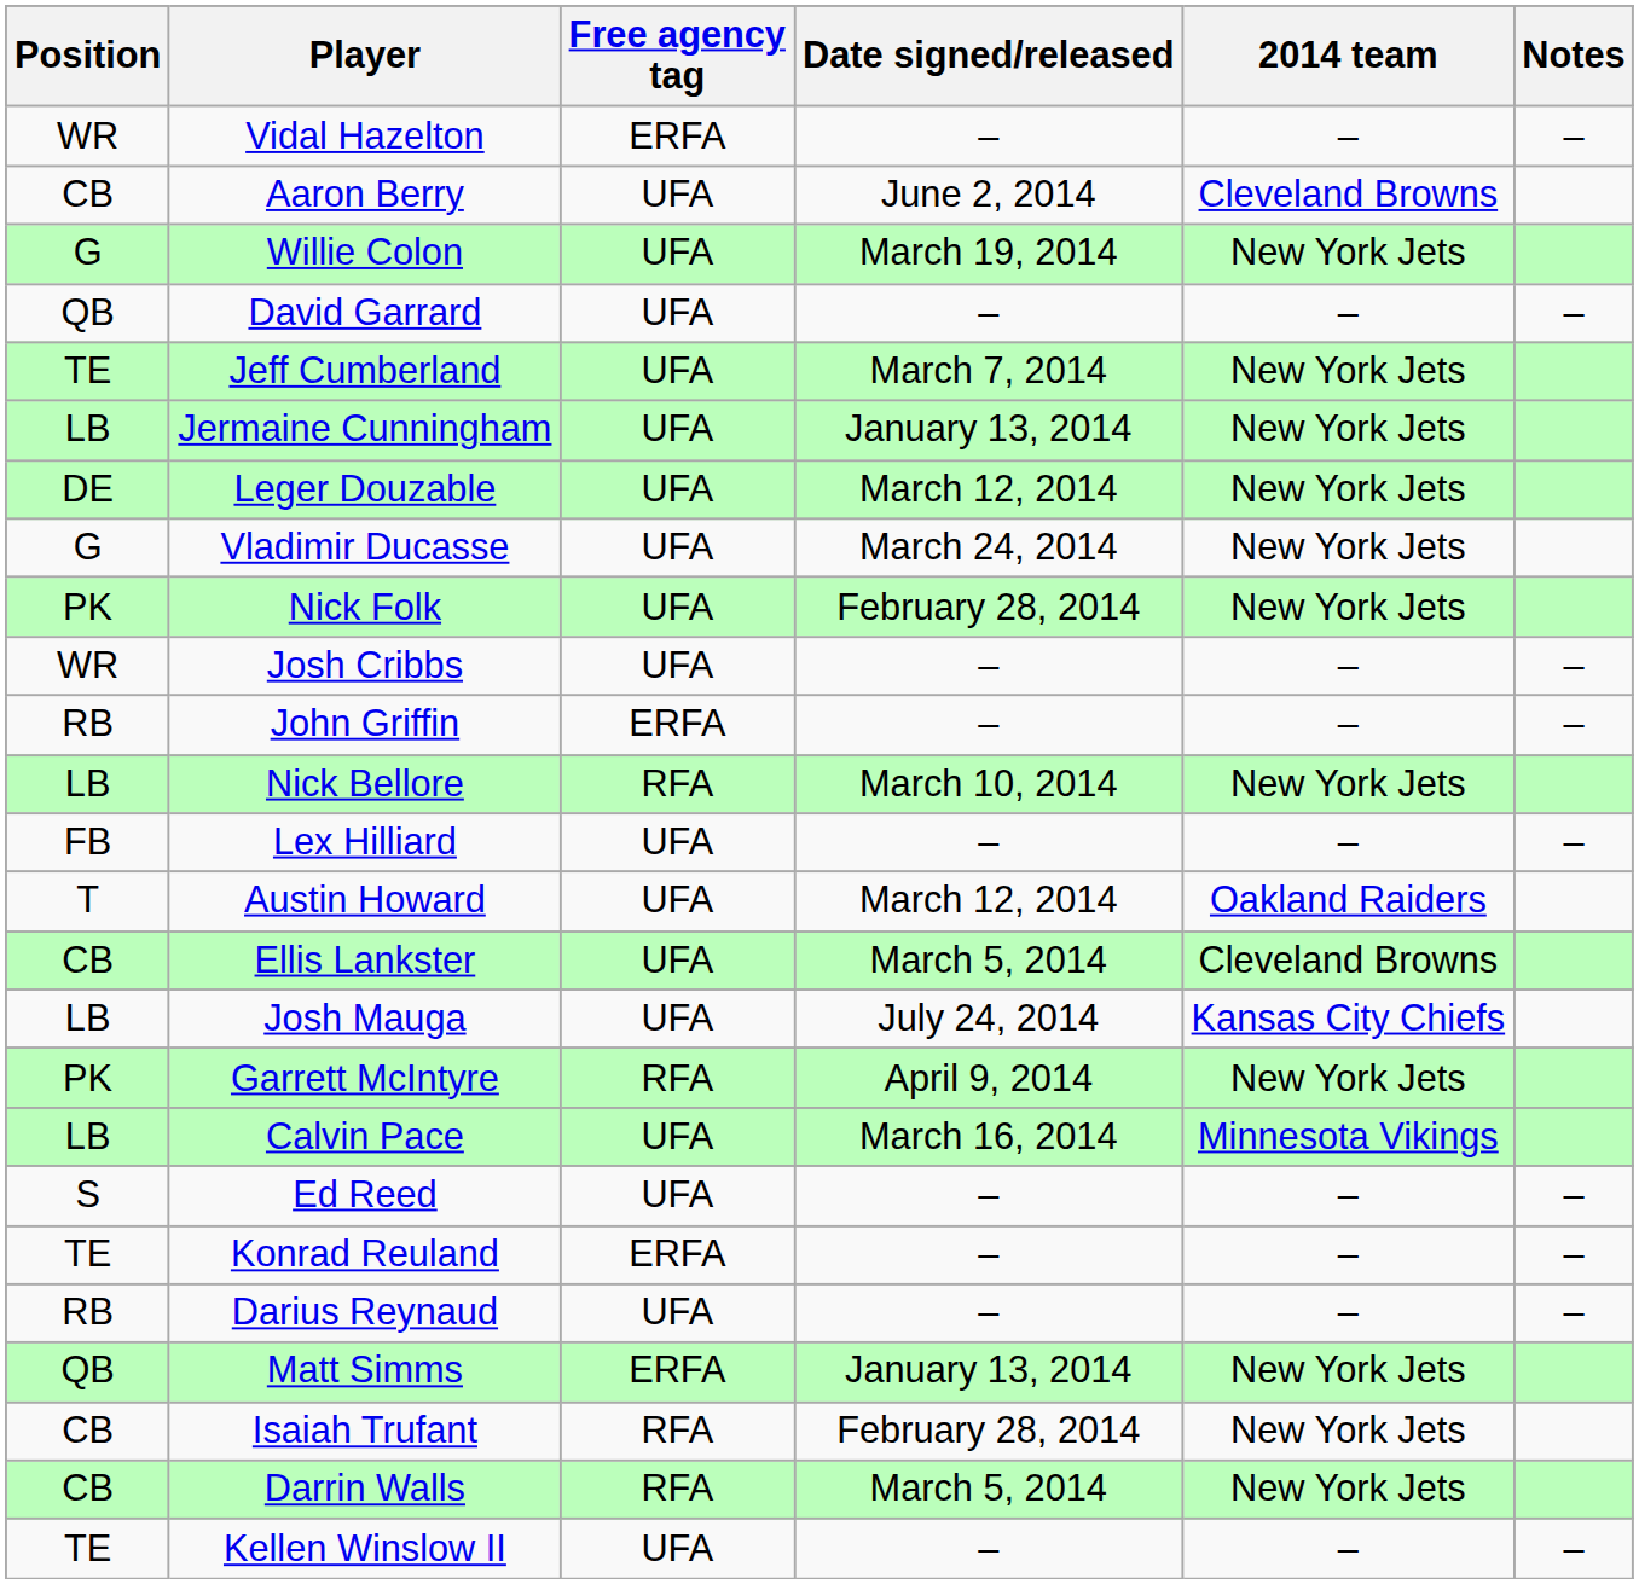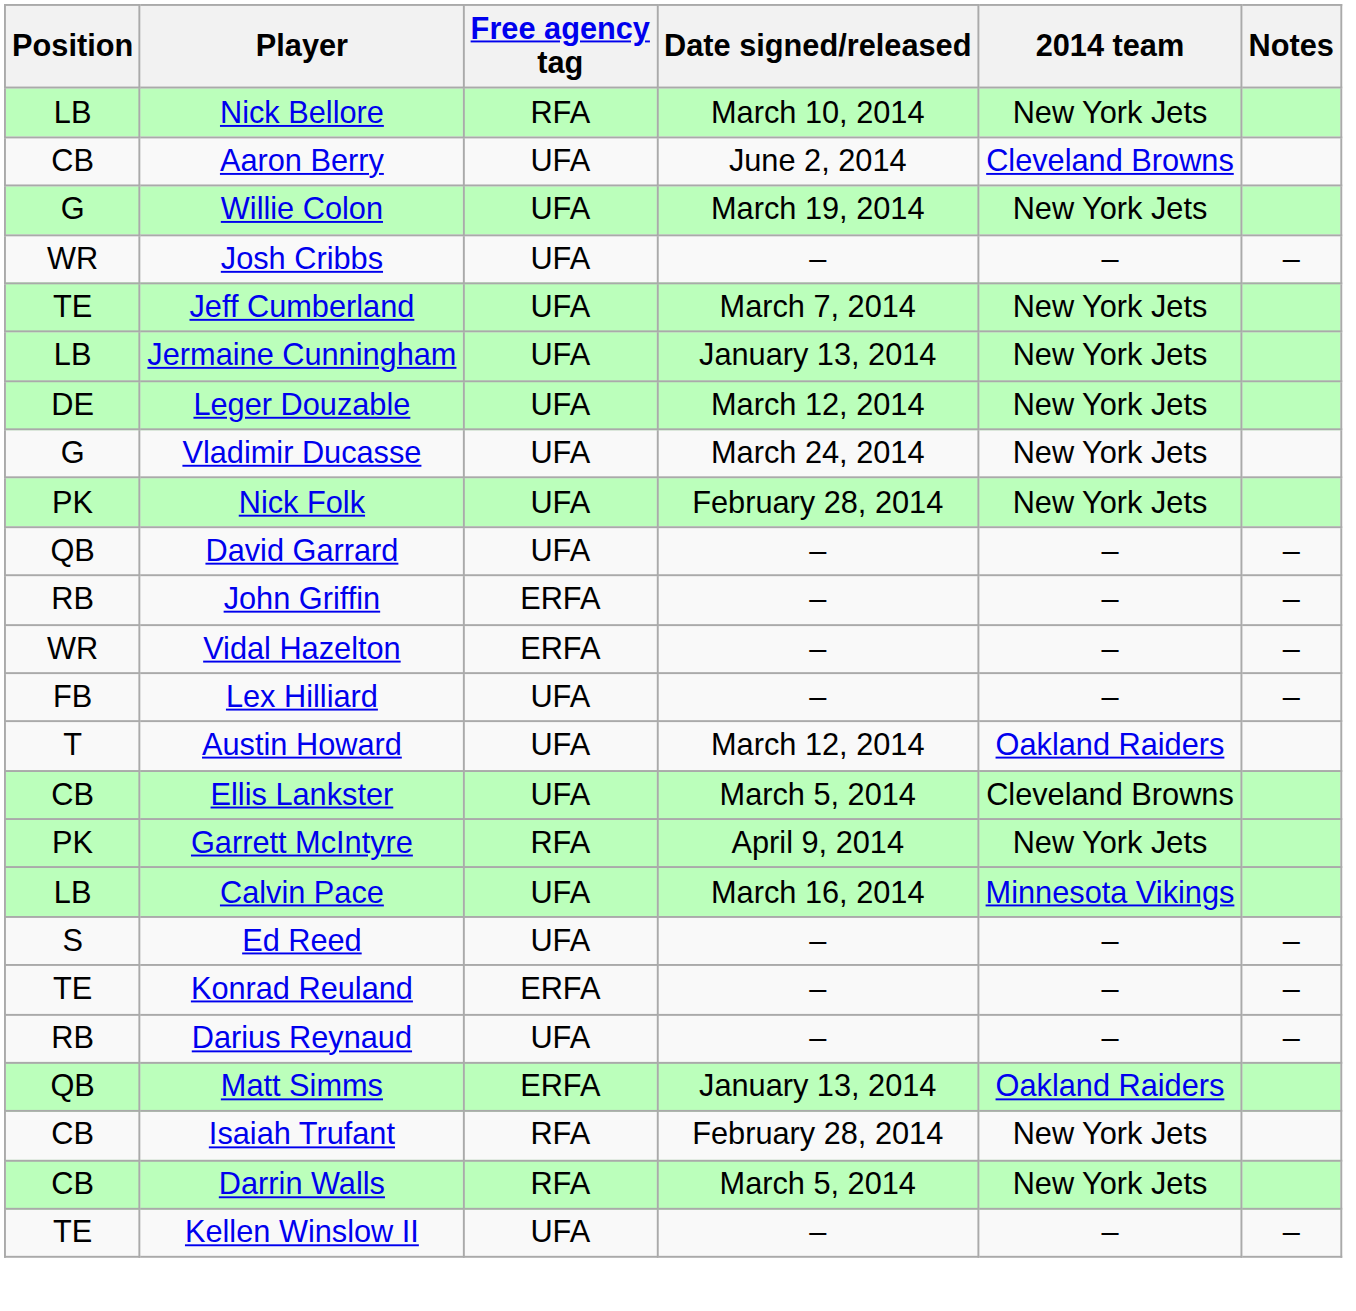rows swapped: Nick Bellore <-> Vidal Hazelton
rows swapped: Josh Cribbs <-> David Garrard
- row: LB | Josh Mauga | UFA | July 24, 2014 | Kansas City Chiefs
Matt Simms | 2014 team: New York Jets -> Oakland Raiders
